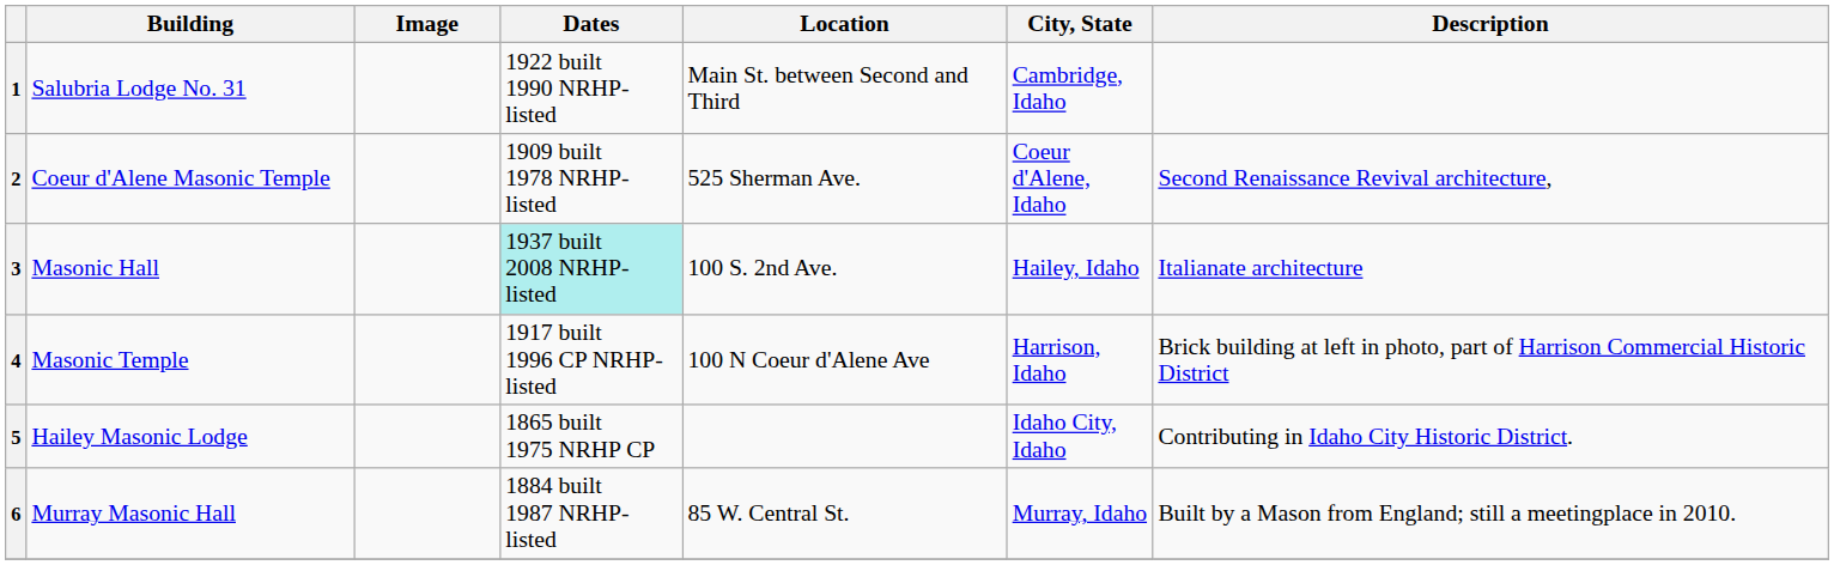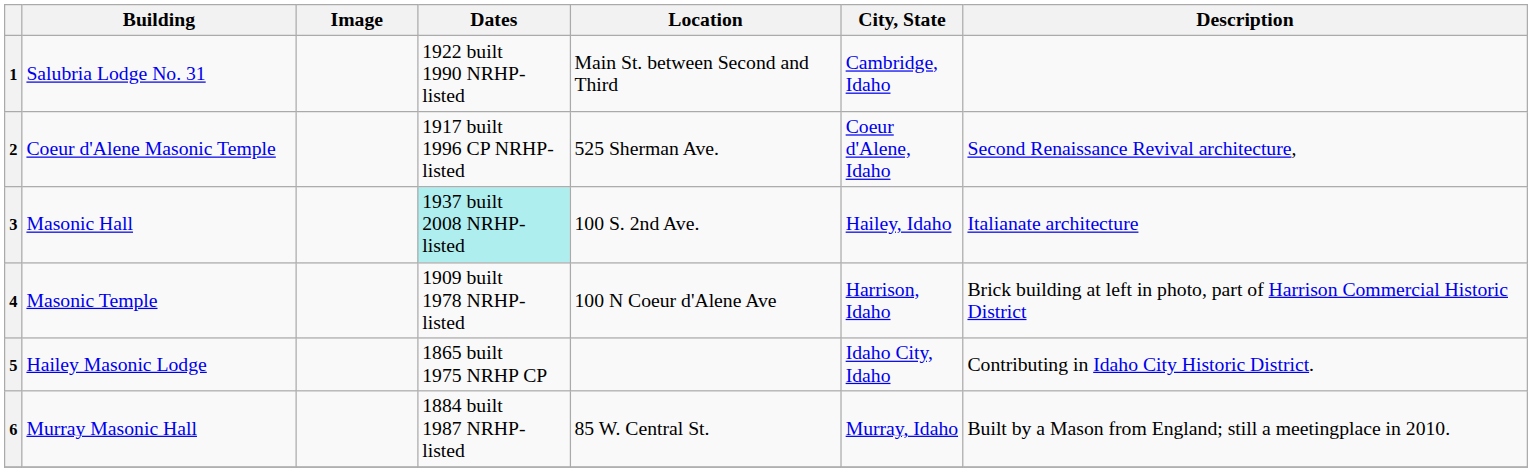2 | Dates: 1909 built 1978 NRHP-listed -> 1917 built 1996 CP NRHP-listed
4 | Dates: 1917 built 1996 CP NRHP-listed -> 1909 built 1978 NRHP-listed
